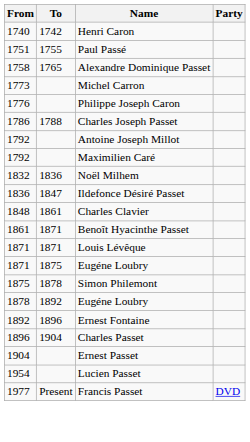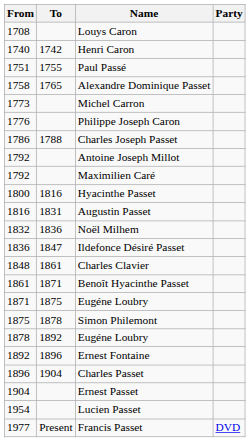+ row: 1708 | Louys Caron
+ row: 1800 | 1816 | Hyacinthe Passet
+ row: 1816 | 1831 | Augustin Passet
- row: 1871 | 1871 | Louis Lévêque
